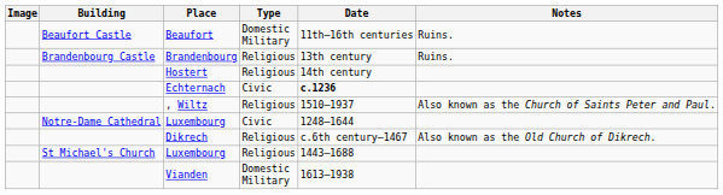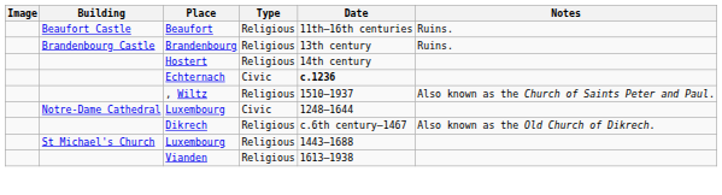Beaufort | Type: Domestic Military -> Religious
Vianden | Type: Domestic Military -> Religious
